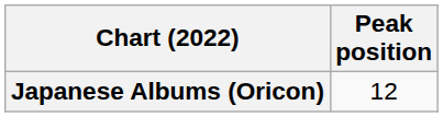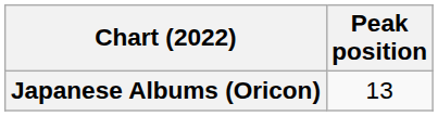Japanese Albums (Oricon) | Peak position: 12 -> 13
